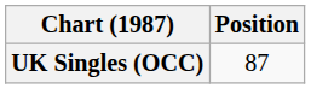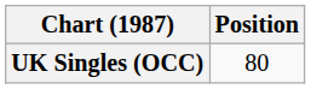UK Singles (OCC) | Position: 87 -> 80
